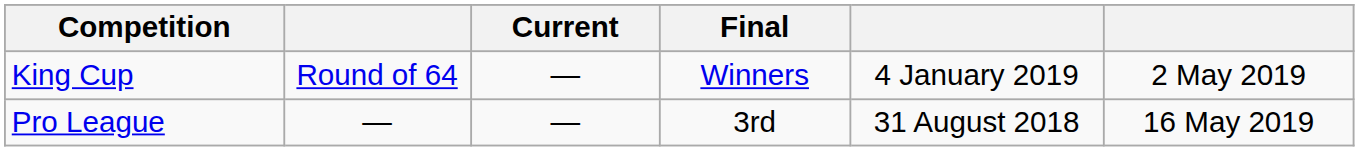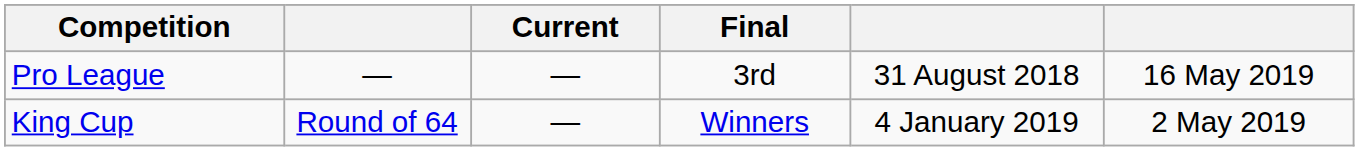rows swapped: Pro League <-> King Cup
